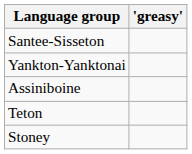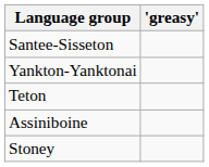rows swapped: Teton <-> Assiniboine
